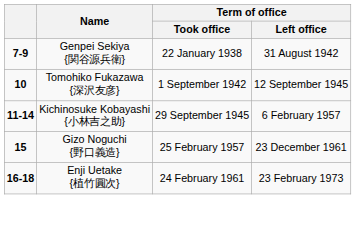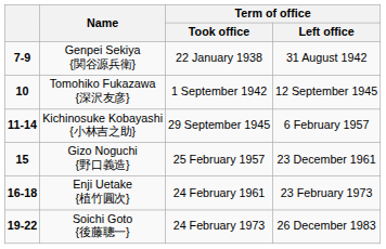+ row: 19-22 | Soichi Goto {後藤聰一} | 24 February 1973 | 26 December 1983
